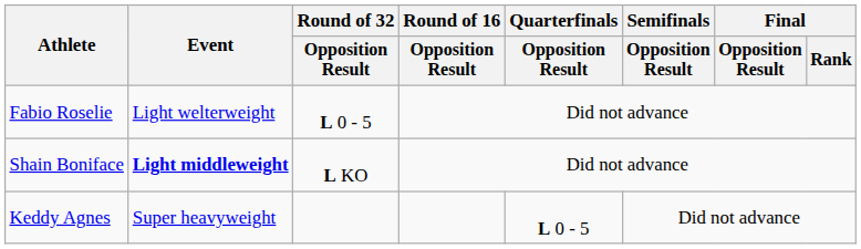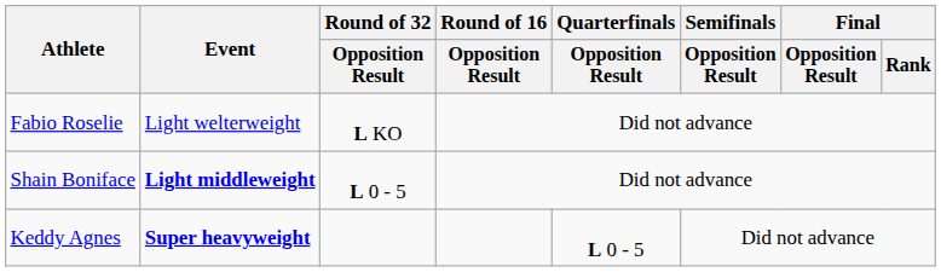Fabio Roselie | Round of 32 / Opposition Result: L 0 - 5 -> L KO
Shain Boniface | Round of 32 / Opposition Result: L KO -> L 0 - 5
Keddy Agnes | Event: normal -> bold
